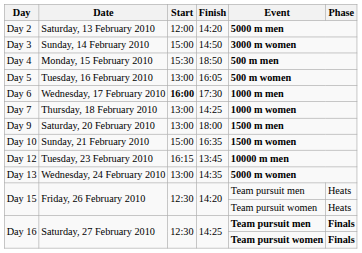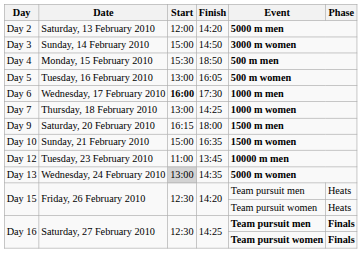Day 9 | Start: 13:00 -> 16:15
Day 12 | Start: 16:15 -> 11:00
Day 13 | Start: no background -> lightgrey background
